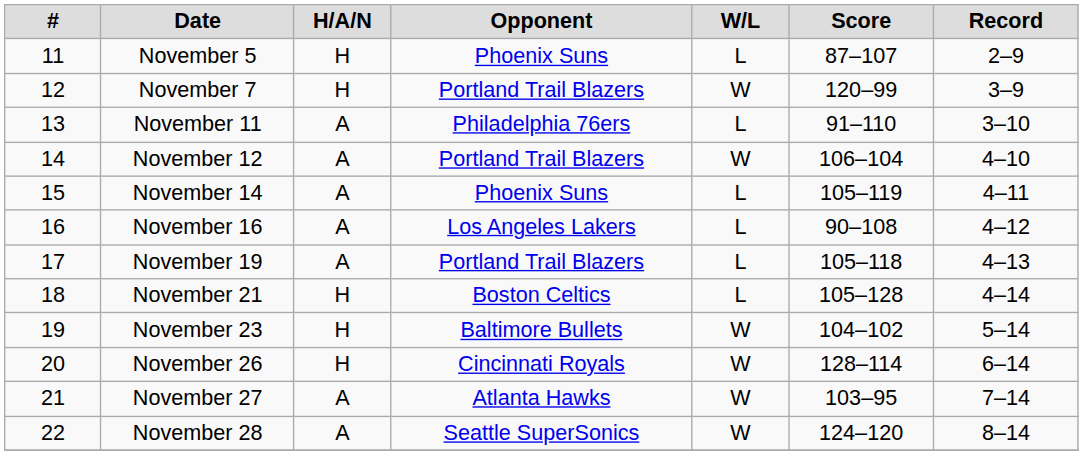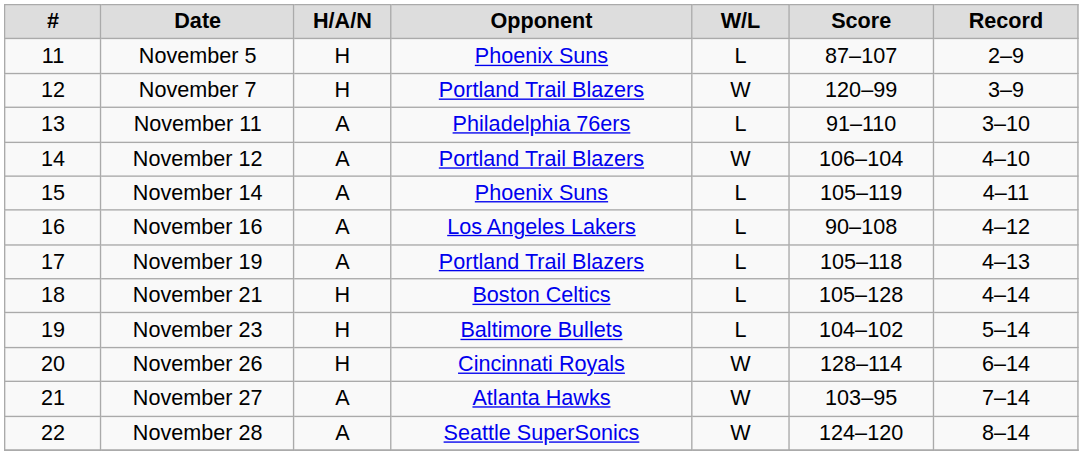November 23 | W/L: W -> L
